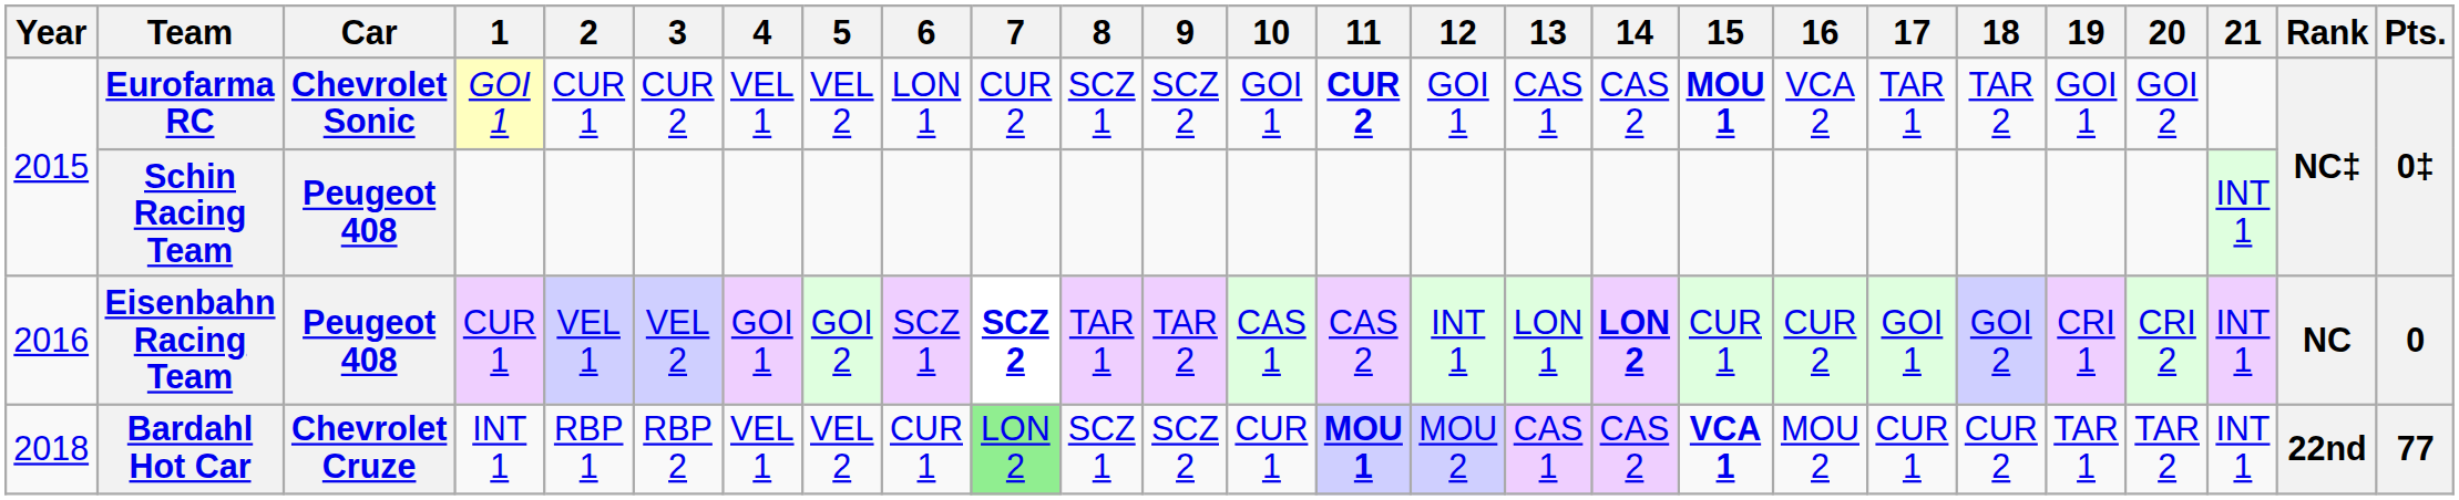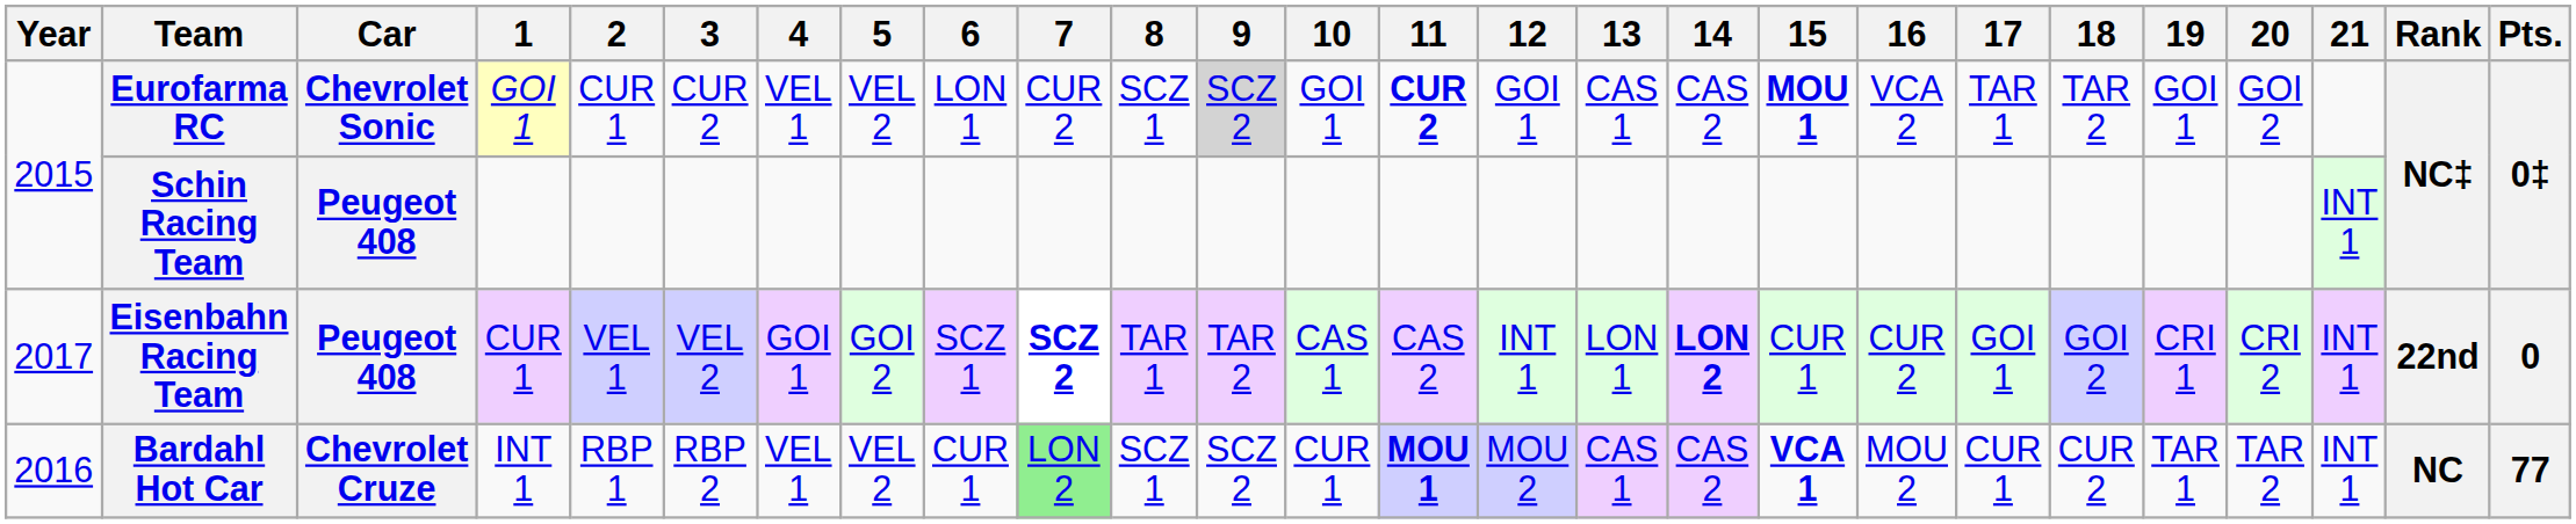Eurofarma RC | 9: no background -> lightgrey background
Eisenbahn Racing Team | Year: 2016 -> 2017
Eisenbahn Racing Team | Rank: NC -> 22nd
Bardahl Hot Car | Year: 2018 -> 2016
Bardahl Hot Car | Rank: 22nd -> NC
